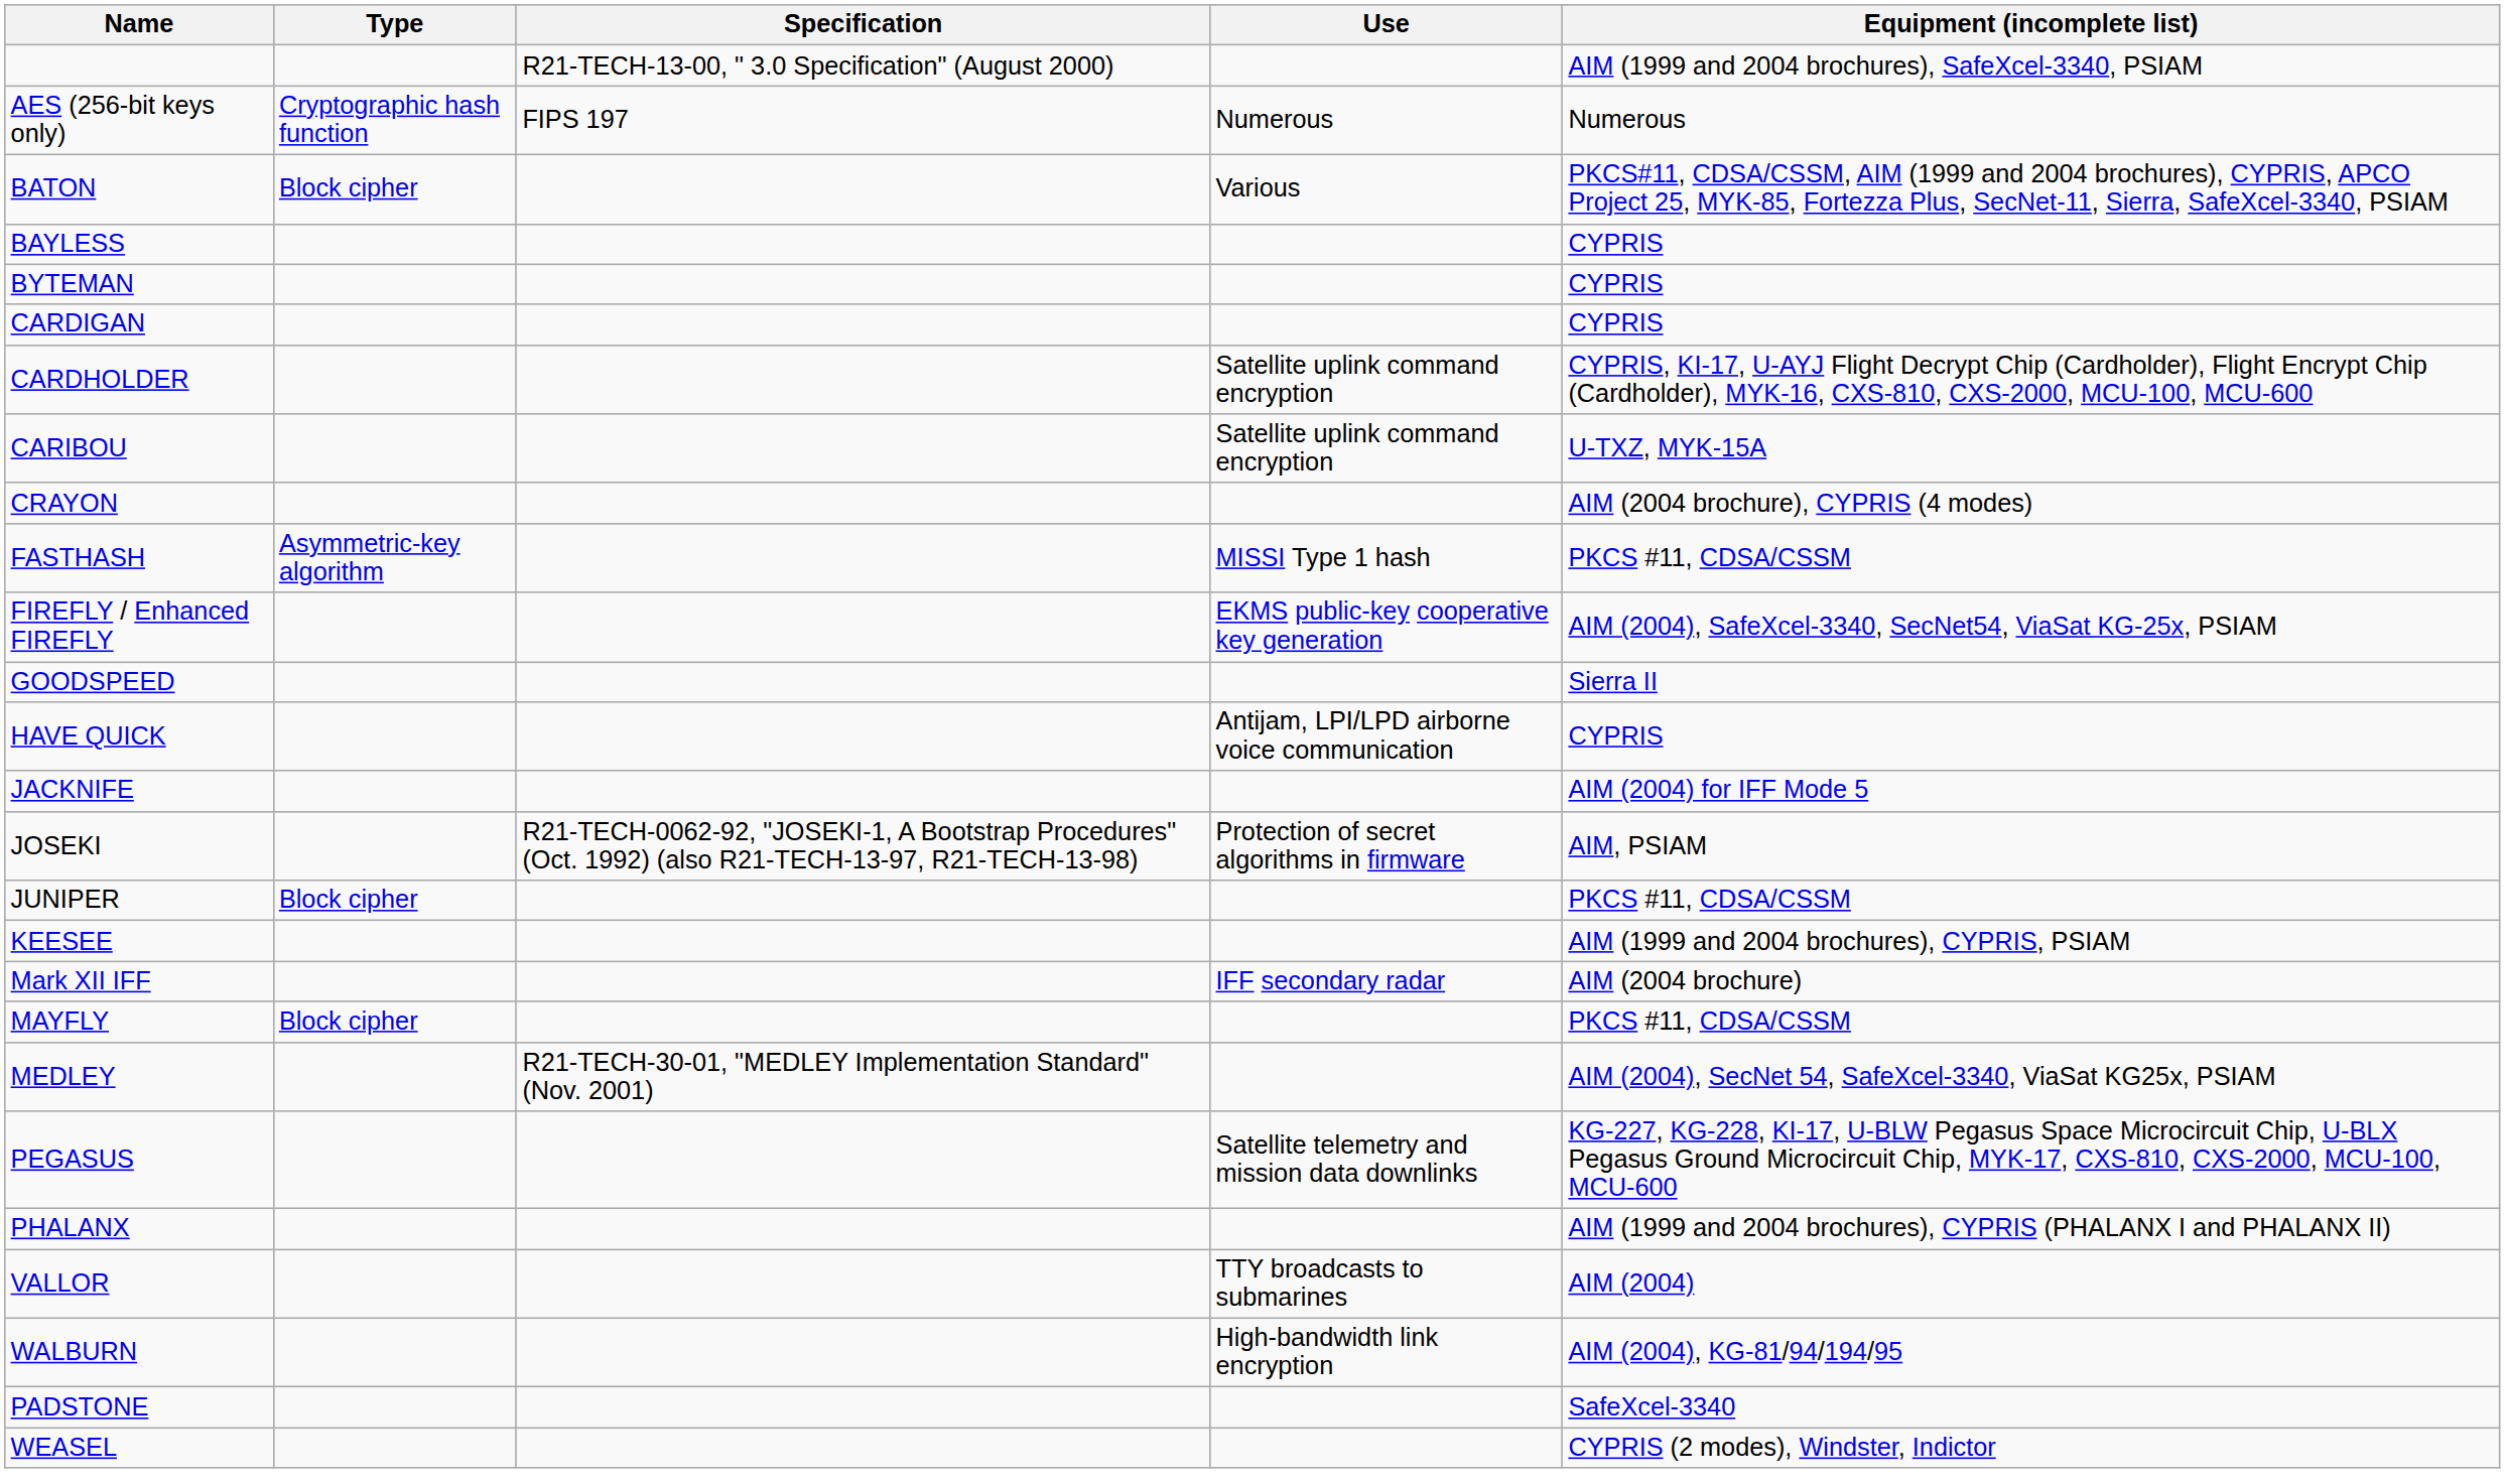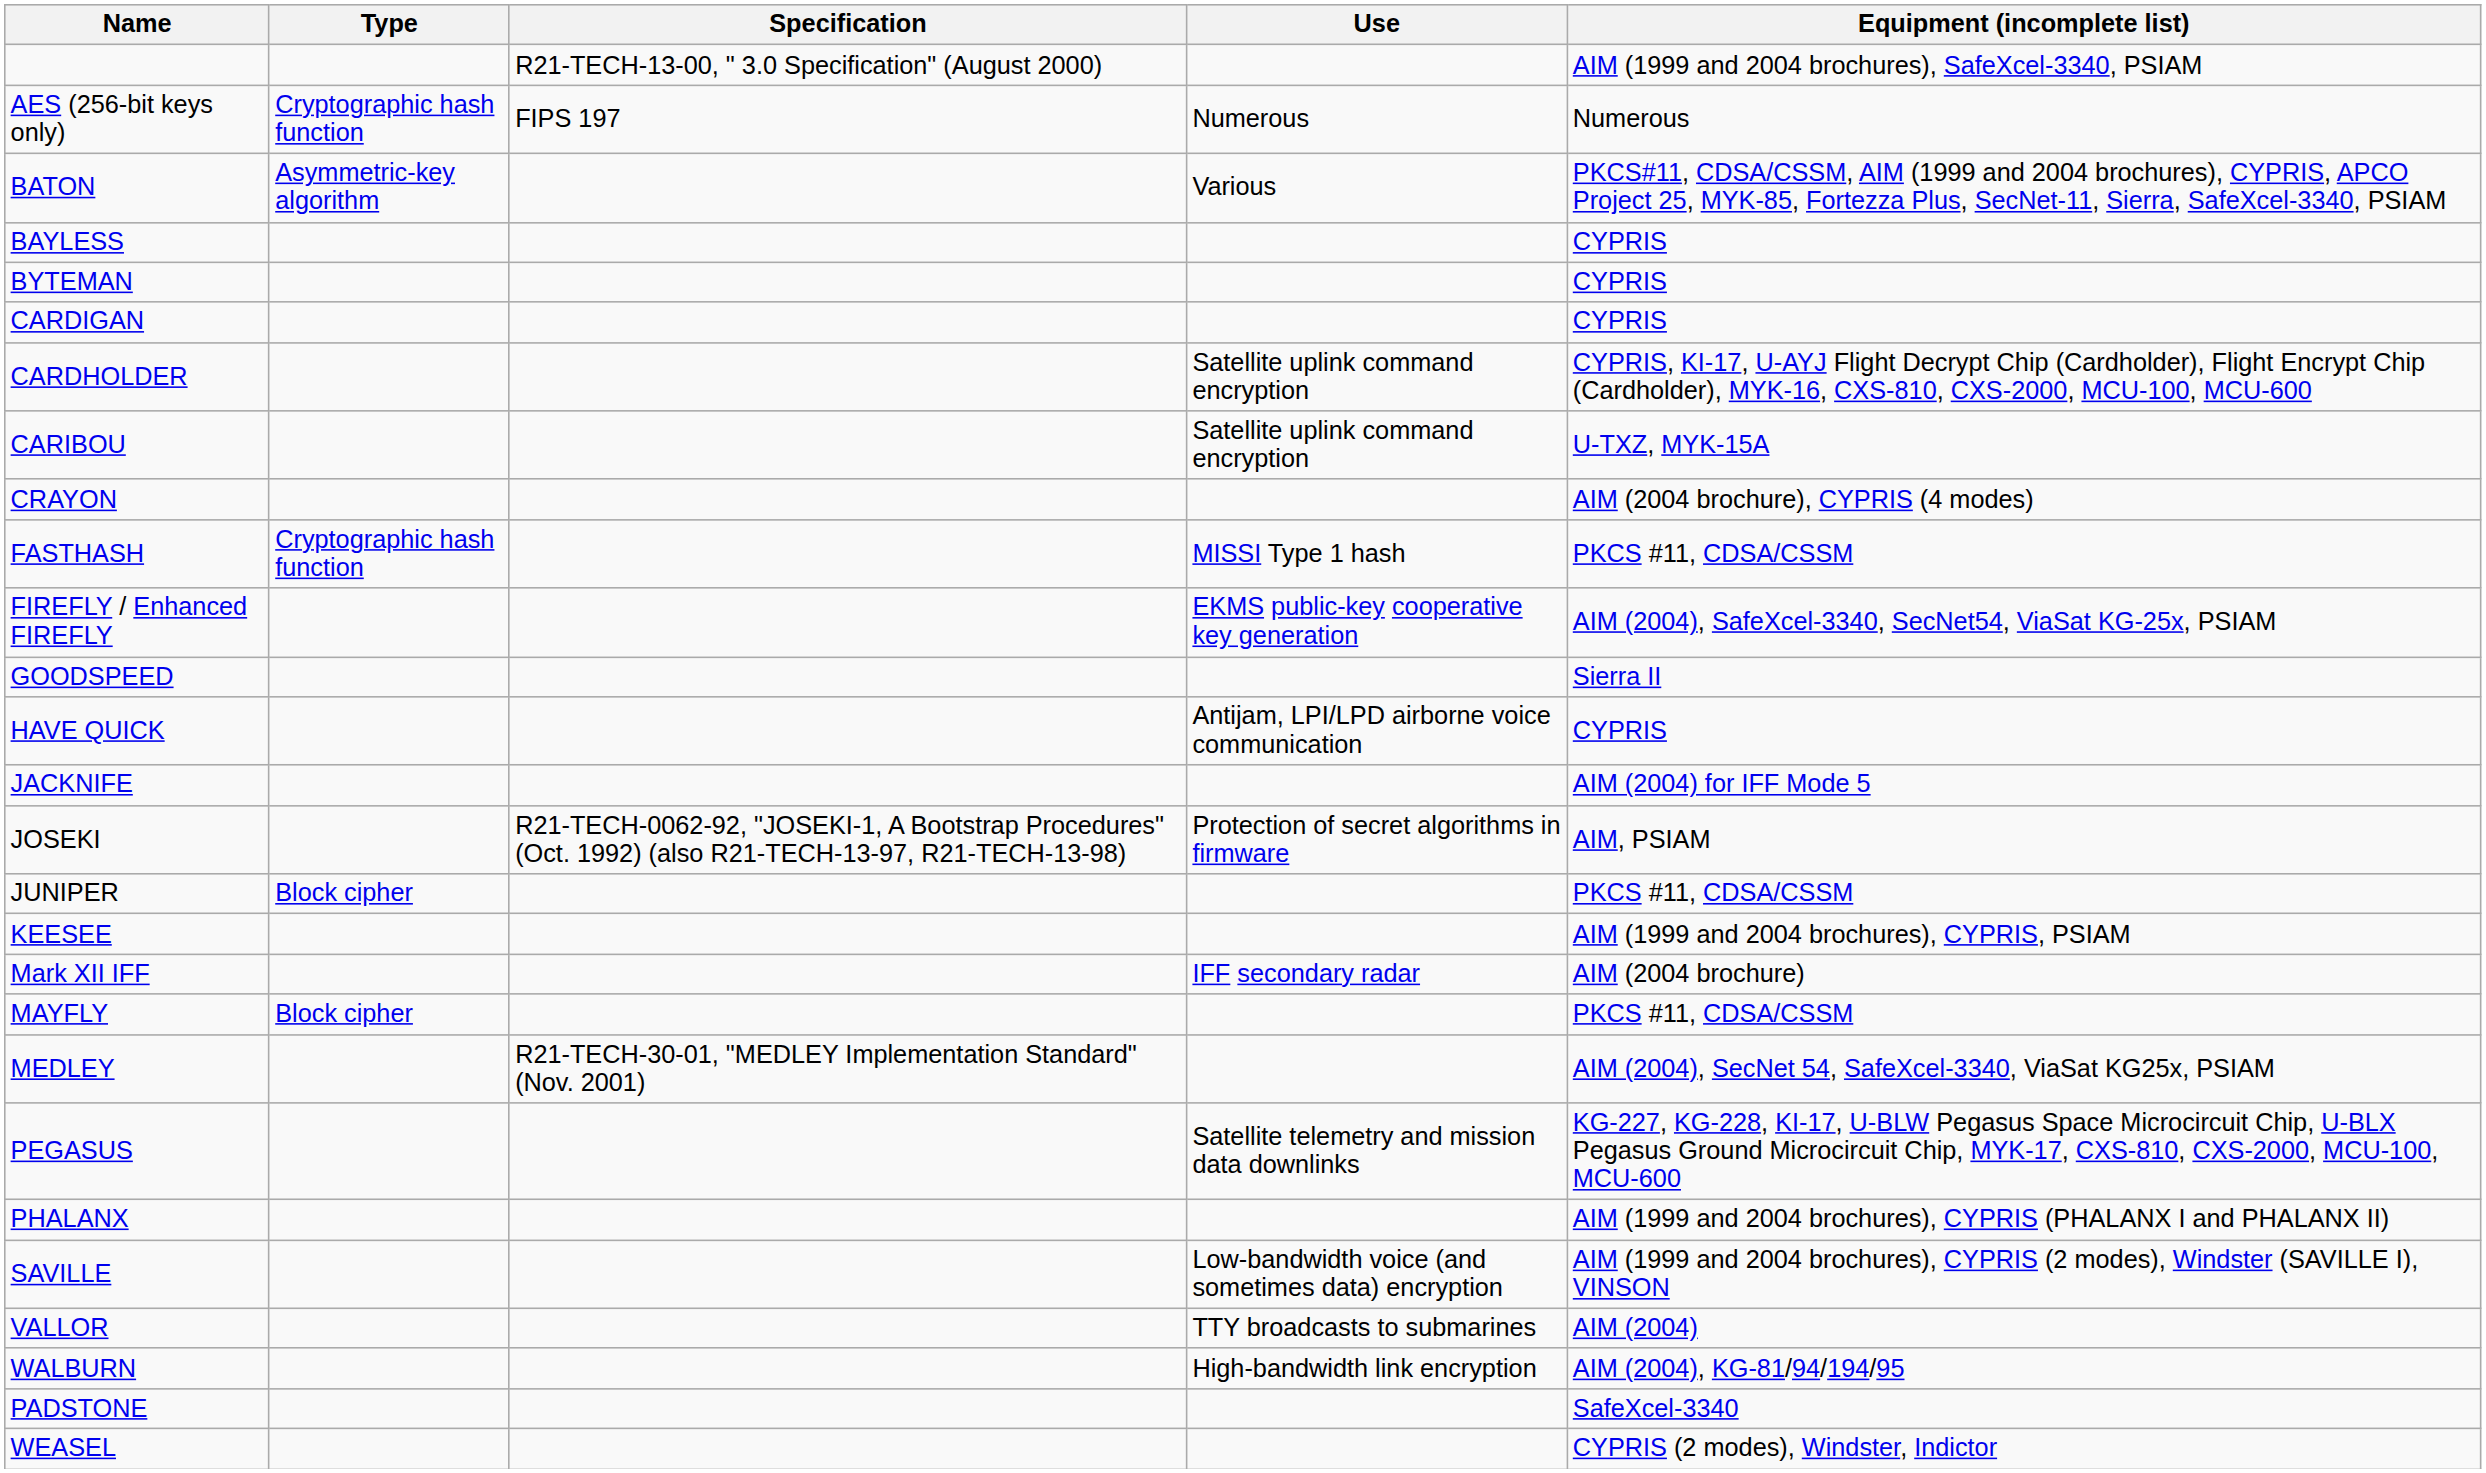BATON | Type: Block cipher -> Asymmetric-key algorithm
FASTHASH | Type: Asymmetric-key algorithm -> Cryptographic hash function
+ row: SAVILLE | Low-bandwidth voice (and sometimes data) encryption | AIM (1999 and 2004 brochures), CYPRIS (2 modes), Windster (SAVILLE I), VINSON
